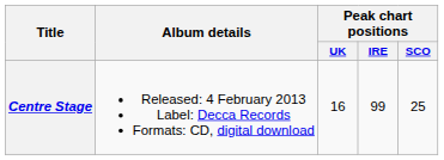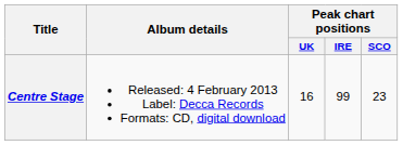Centre Stage | Peak chart positions / SCO: 25 -> 23
